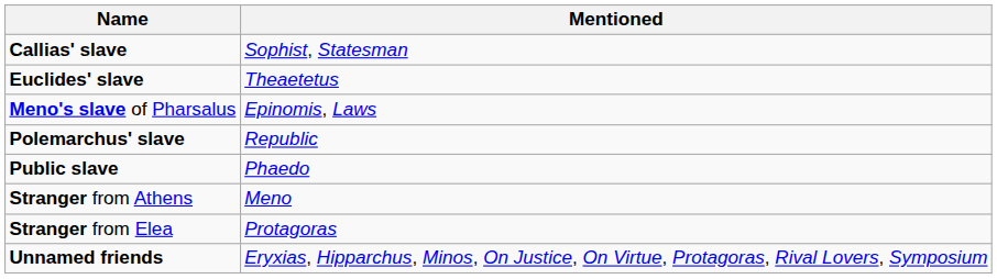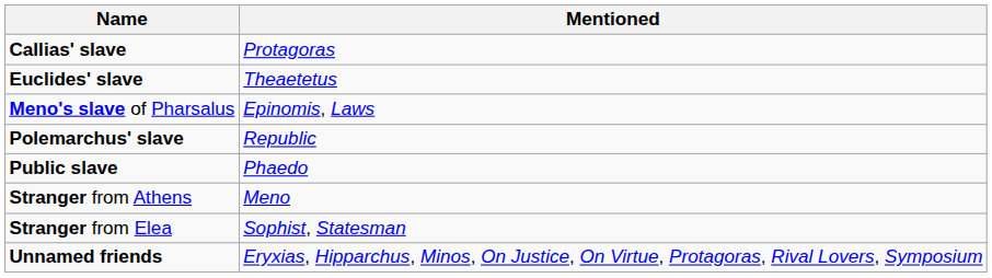Callias' slave | Mentioned: Sophist, Statesman -> Protagoras
Stranger from Elea | Mentioned: Protagoras -> Sophist, Statesman
